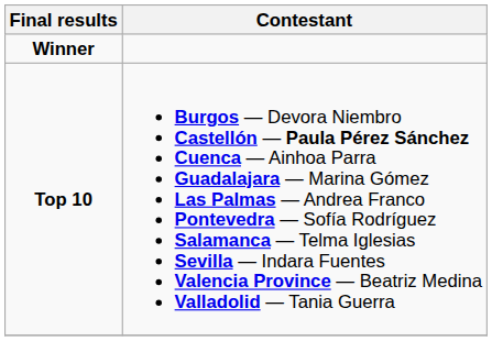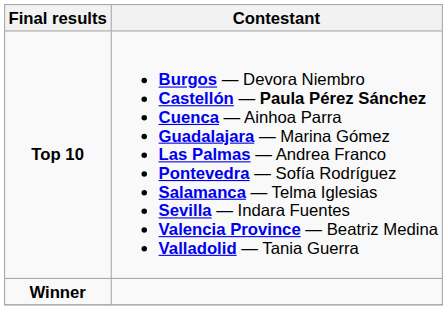rows swapped: Winner <-> Top 10
